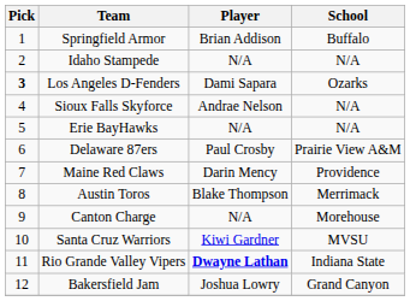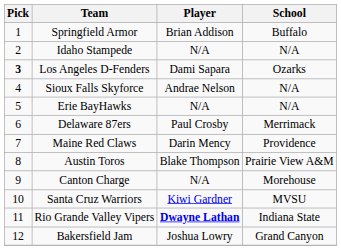Delaware 87ers | School: Prairie View A&M -> Merrimack
Austin Toros | School: Merrimack -> Prairie View A&M
